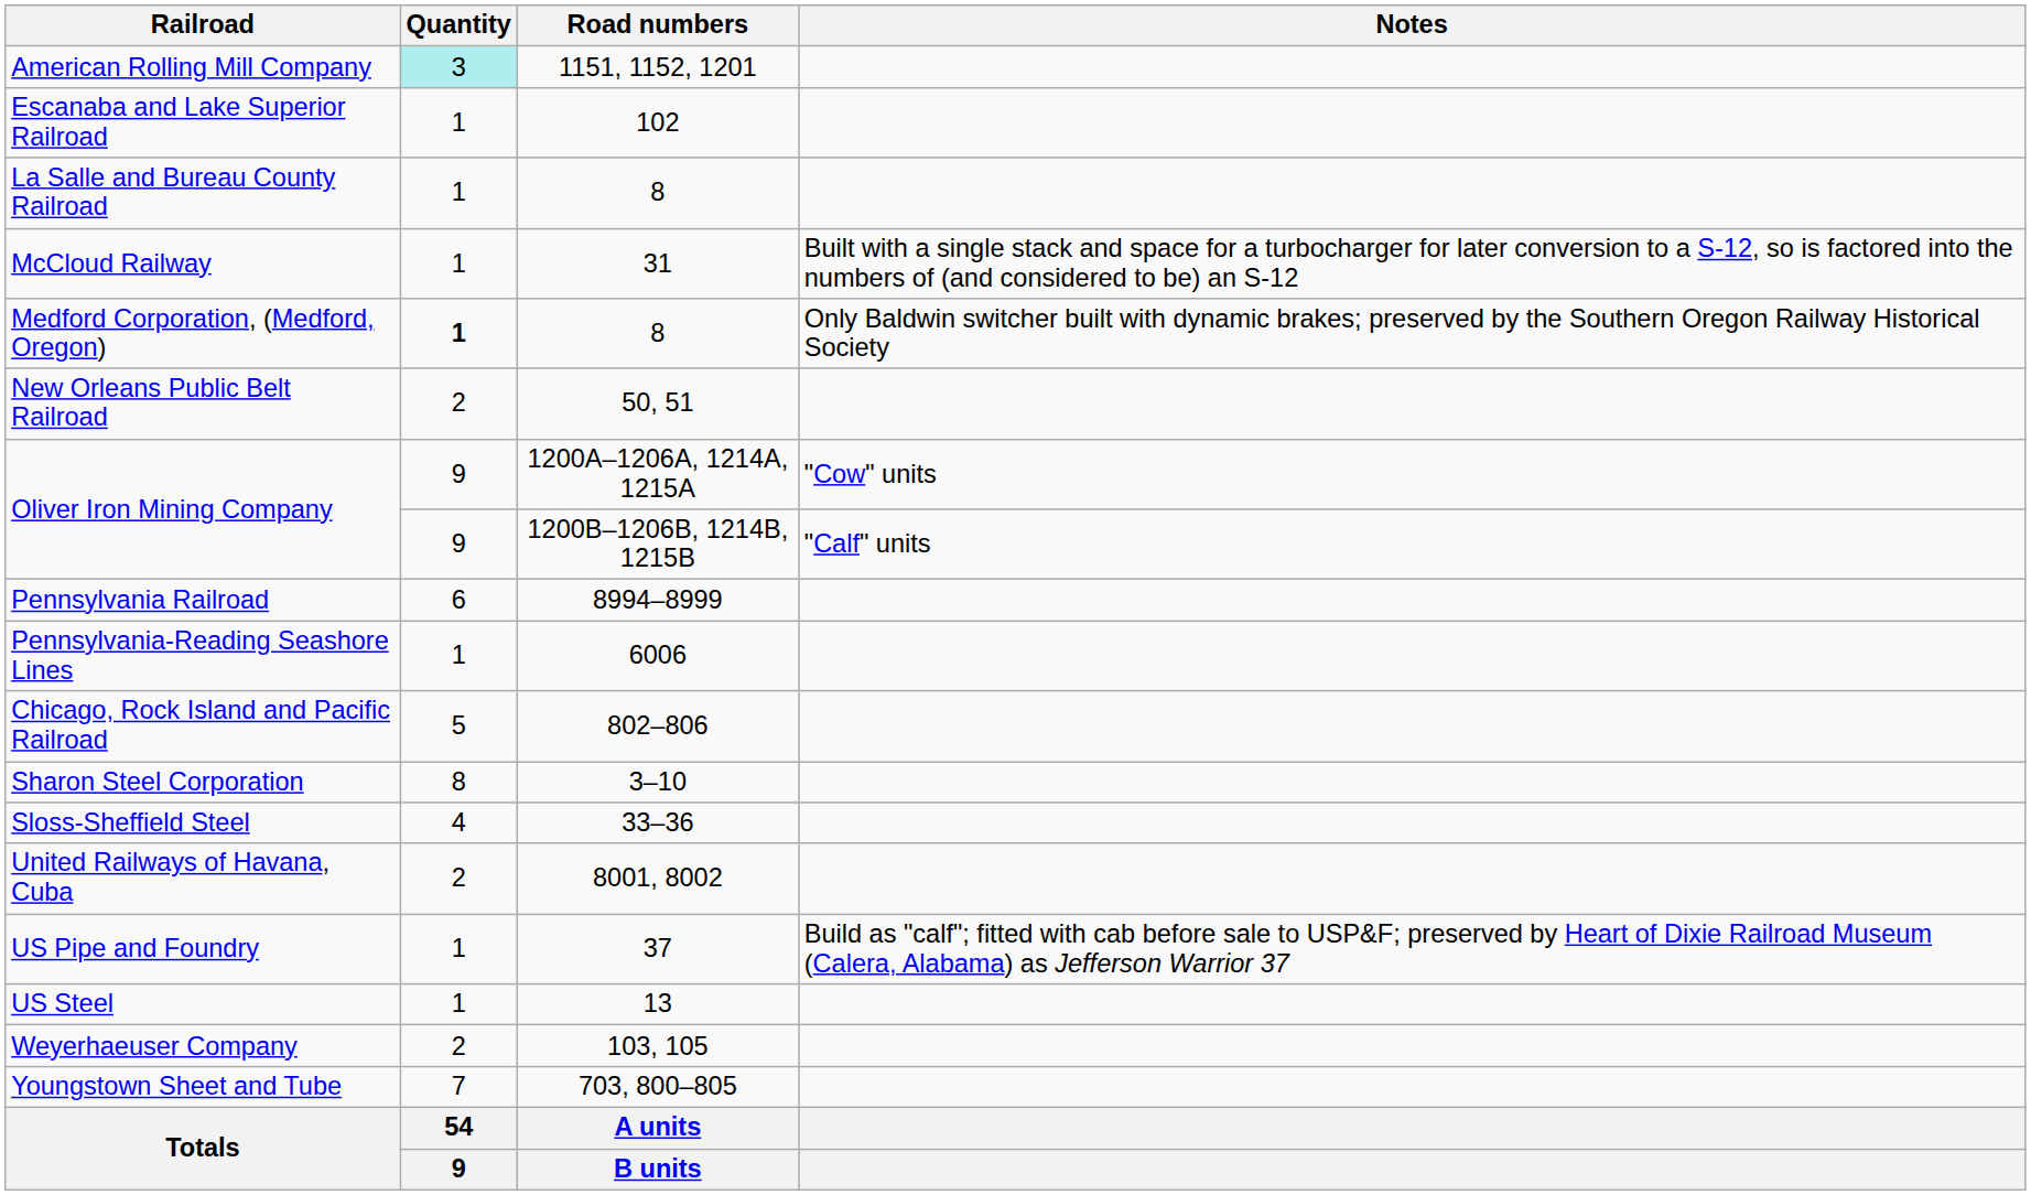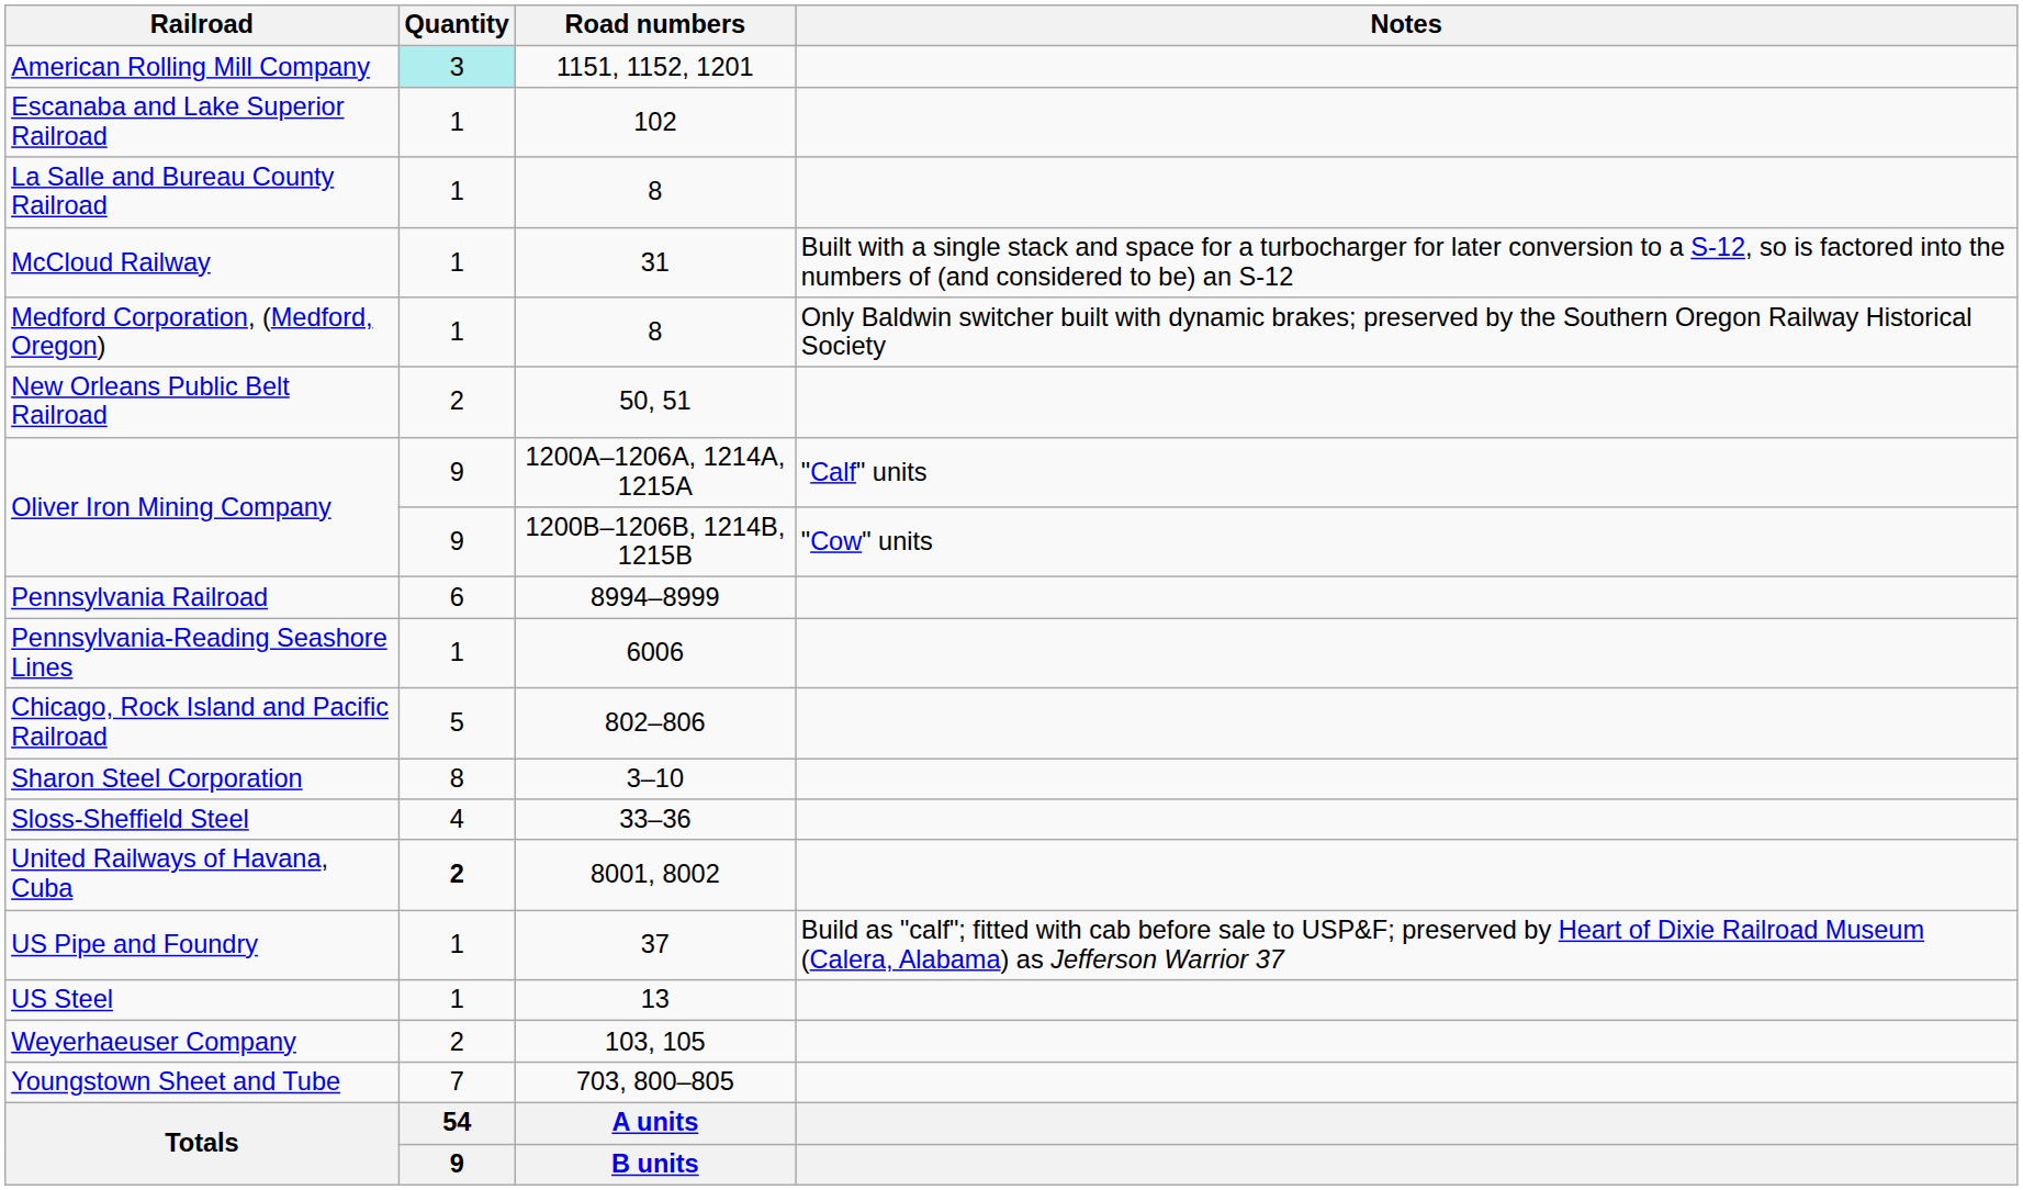Medford Corporation, (Medford, Oregon) | Quantity: bold -> normal
Oliver Iron Mining Company / 1200A–1206A, 1214A, 1215A | Notes: "Cow" units -> "Calf" units
Oliver Iron Mining Company / 1200B–1206B, 1214B, 1215B | Notes: "Calf" units -> "Cow" units
United Railways of Havana, Cuba | Quantity: normal -> bold
